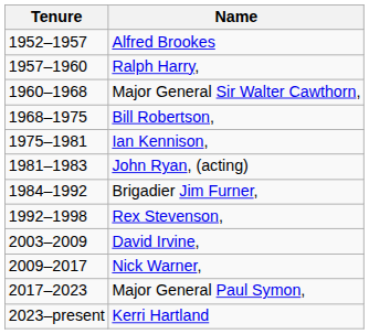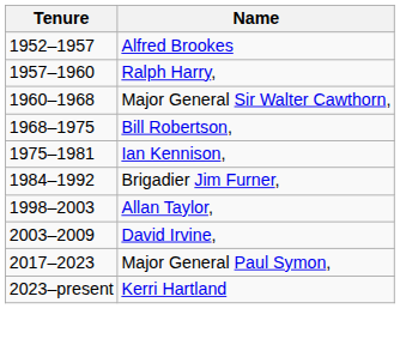- row: 1981–1983 | John Ryan, (acting)
- row: 1992–1998 | Rex Stevenson,
+ row: 1998–2003 | Allan Taylor,
- row: 2009–2017 | Nick Warner,
